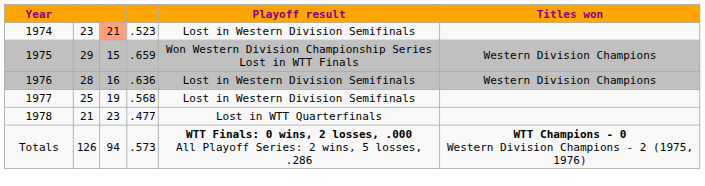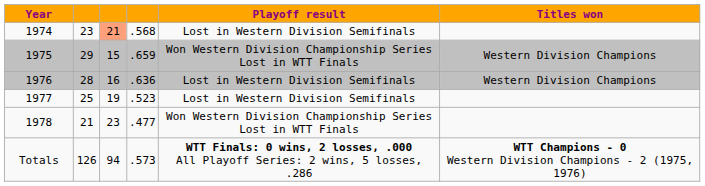1974 | column 4: .523 -> .568
1977 | column 4: .568 -> .523
1978 | Playoff result: Lost in WTT Quarterfinals -> Won Western Division Championship Series Lost in WTT Finals
